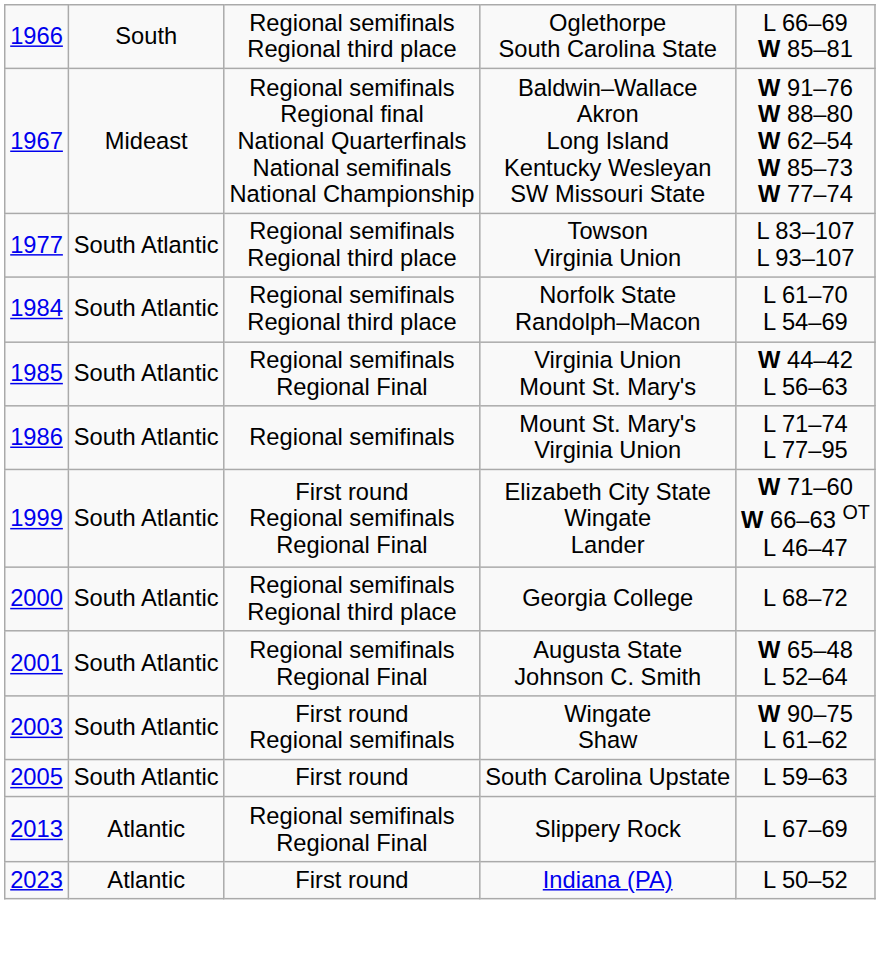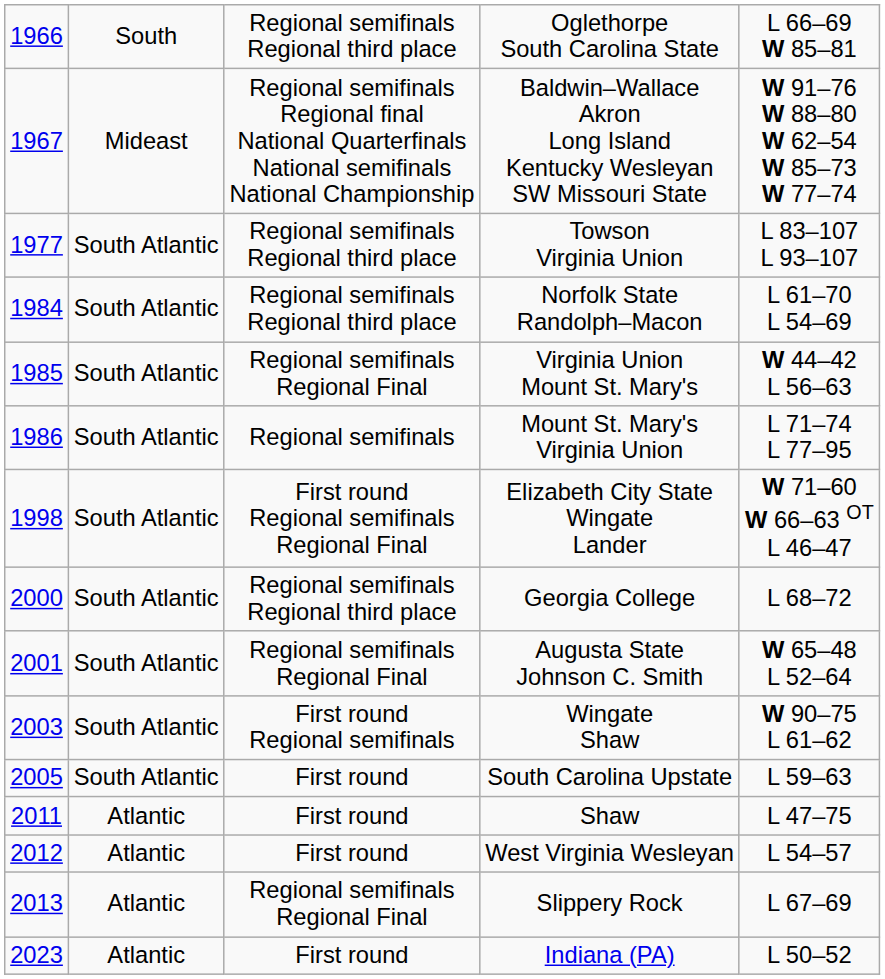Elizabeth City State Wingate Lander | column 1: 1999 -> 1998
+ row: 2011 | Atlantic | First round | Shaw | L 47–75
+ row: 2012 | Atlantic | First round | West Virginia Wesleyan | L 54–57
